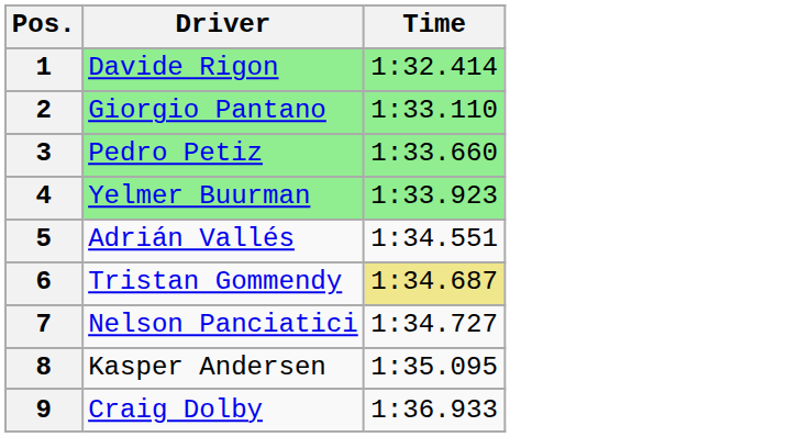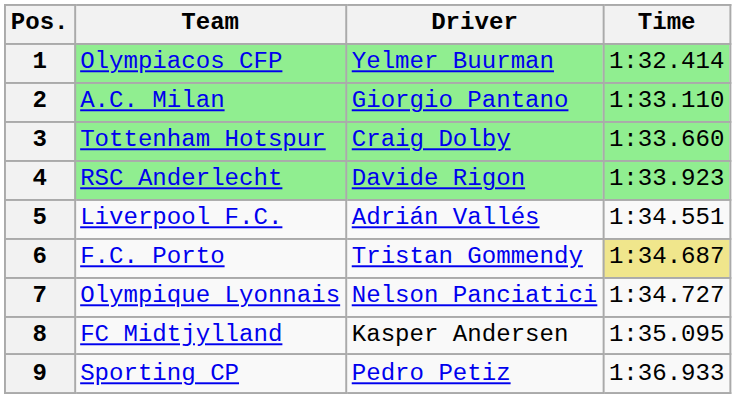+ column: Team | Olympiacos CFP | A.C. Milan | Tottenham Hotspur | RSC Anderlecht | Liverpool F.C. | F.C. Porto | Olympique Lyonnais | FC Midtjylland | Sporting CP
1 | Driver: Davide Rigon -> Yelmer Buurman
3 | Driver: Pedro Petiz -> Craig Dolby
4 | Driver: Yelmer Buurman -> Davide Rigon
9 | Driver: Craig Dolby -> Pedro Petiz
